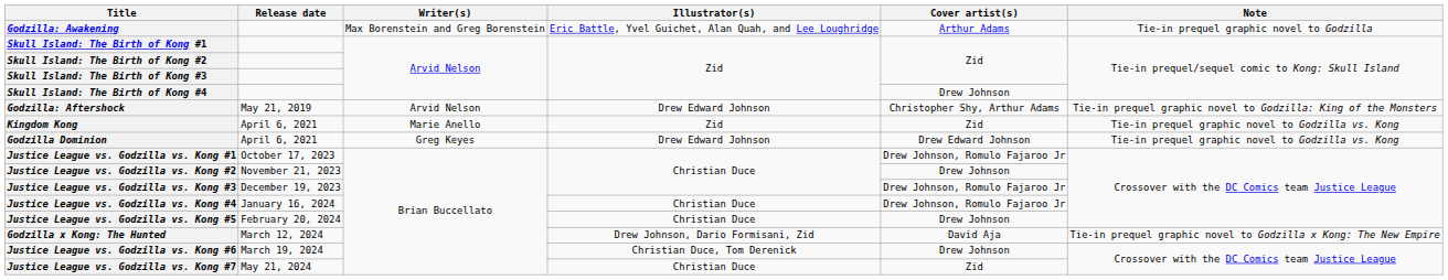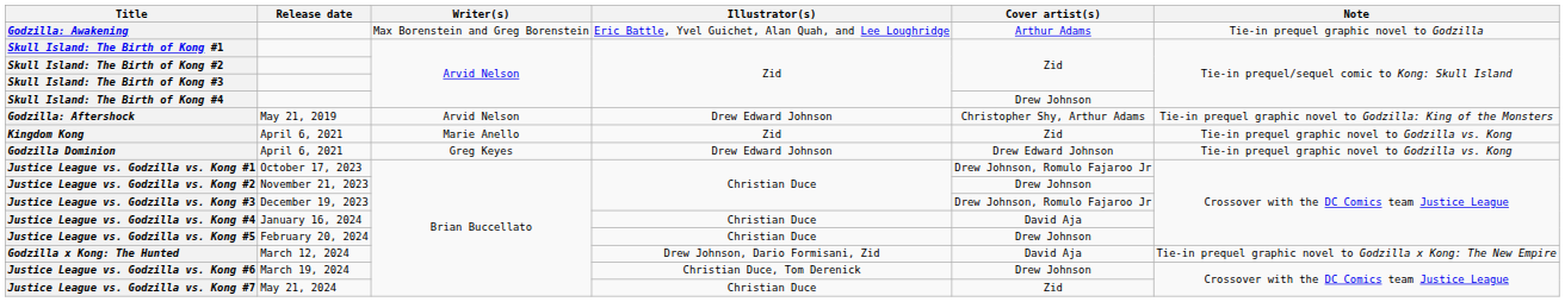Justice League vs. Godzilla vs. Kong #4 | Cover artist(s): Drew Johnson, Romulo Fajaroo Jr -> David Aja
